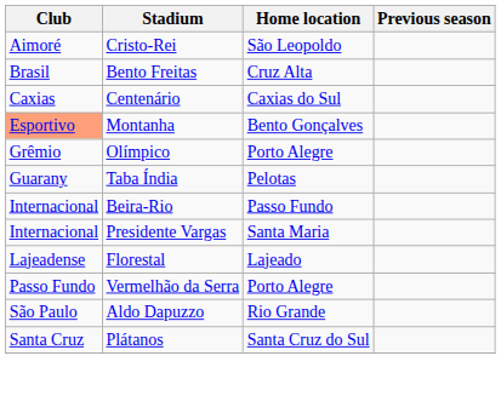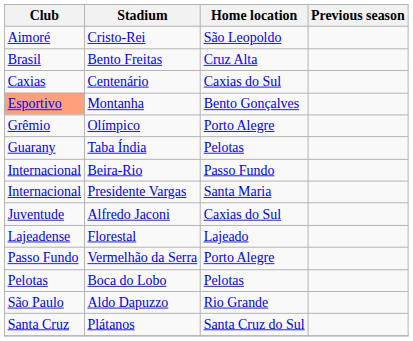+ row: Juventude | Alfredo Jaconi | Caxias do Sul
+ row: Pelotas | Boca do Lobo | Pelotas
